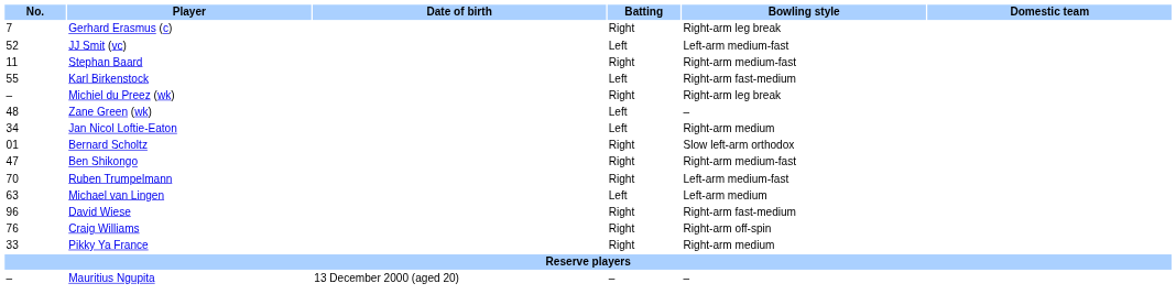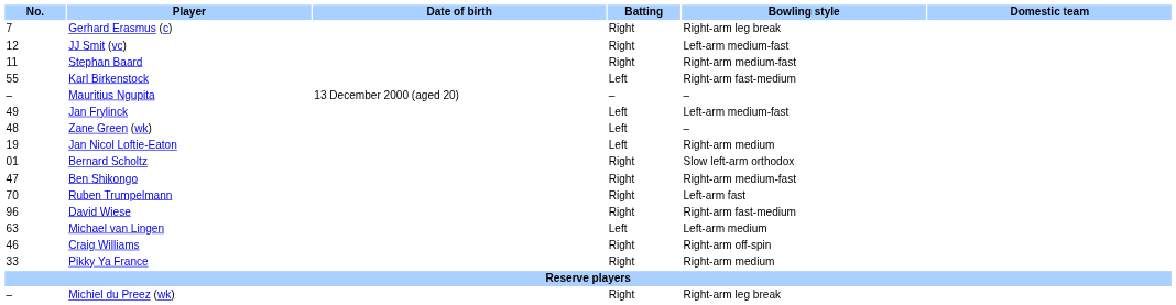JJ Smit (vc) | No.: 52 -> 12
JJ Smit (vc) | Batting: Left -> Right
rows swapped: Michiel du Preez (wk) <-> Mauritius Ngupita
+ row: 49 | Jan Frylinck | Left | Left-arm medium-fast
Jan Nicol Loftie-Eaton | No.: 34 -> 19
Ruben Trumpelmann | Bowling style: Left-arm medium-fast -> Left-arm fast
rows swapped: Michael van Lingen <-> David Wiese
Craig Williams | No.: 76 -> 46
